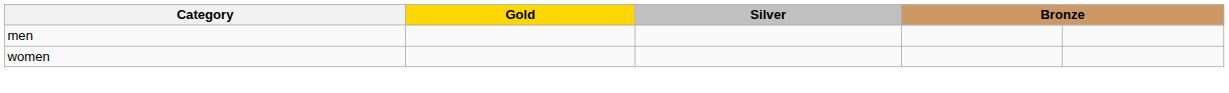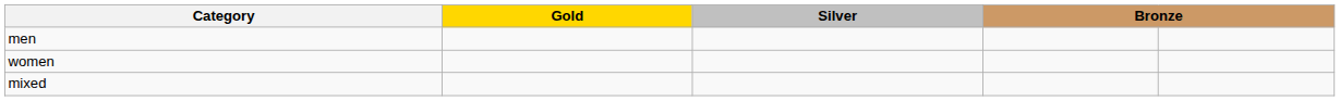+ row: mixed
